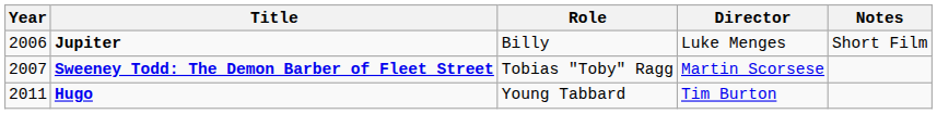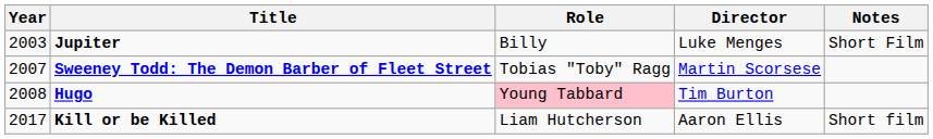Jupiter | Year: 2006 -> 2003
Hugo | Year: 2011 -> 2008
Hugo | Role: no background -> pink background
+ row: 2017 | Kill or be Killed | Liam Hutcherson | Aaron Ellis | Short film
